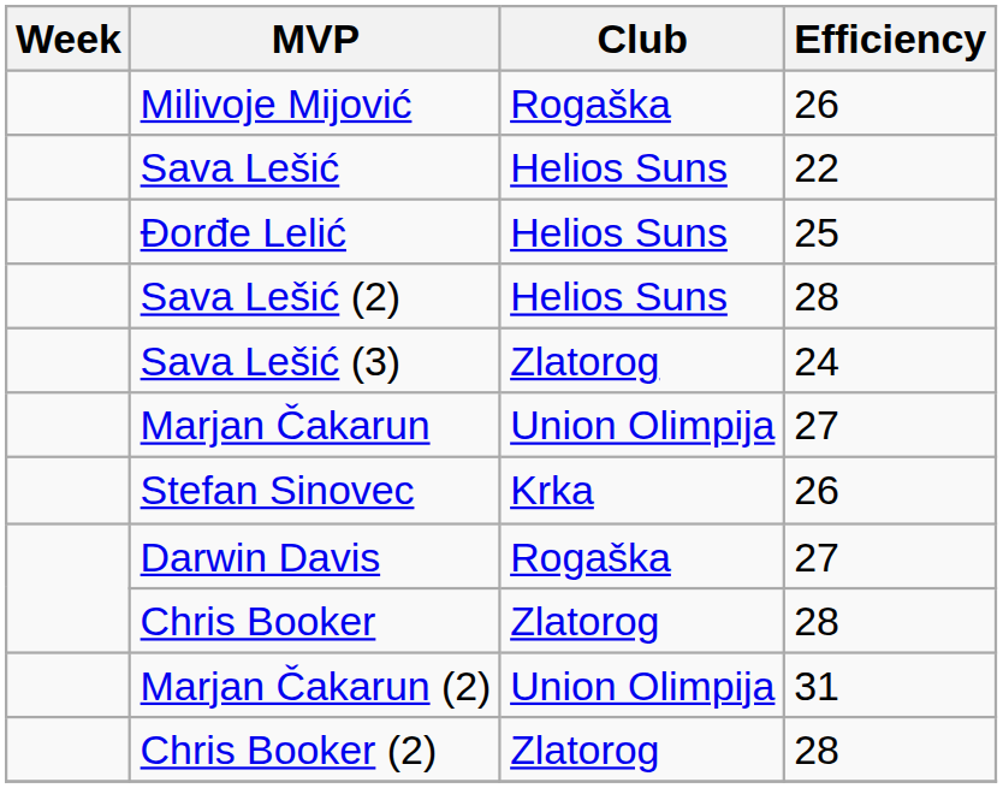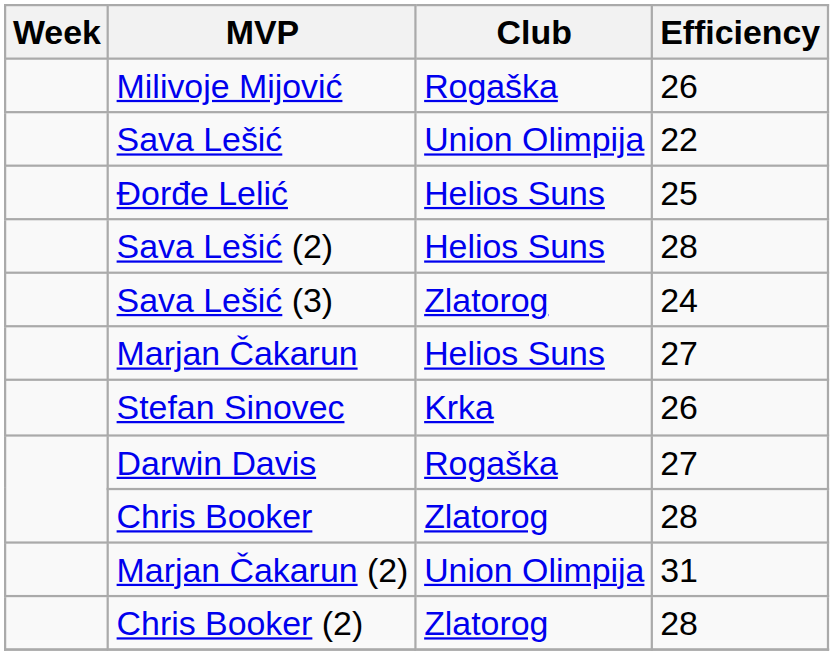Sava Lešić | Club: Helios Suns -> Union Olimpija
Marjan Čakarun | Club: Union Olimpija -> Helios Suns
